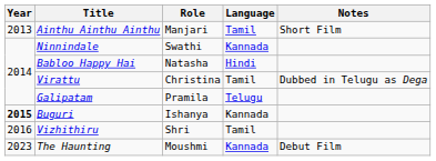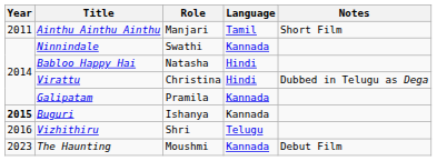Ainthu Ainthu Ainthu | Year: 2013 -> 2011
Virattu | Language: Tamil -> Hindi
Galipatam | Language: Telugu -> Kannada
Vizhithiru | Language: Tamil -> Telugu
